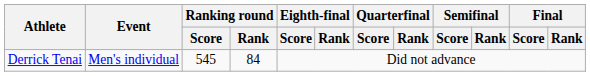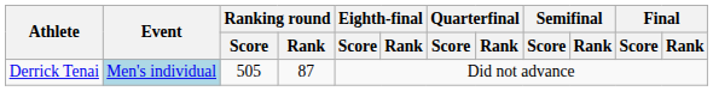Derrick Tenai | Event: no background -> lightblue background
Derrick Tenai | Ranking round / Score: 545 -> 505
Derrick Tenai | Ranking round / Rank: 84 -> 87
